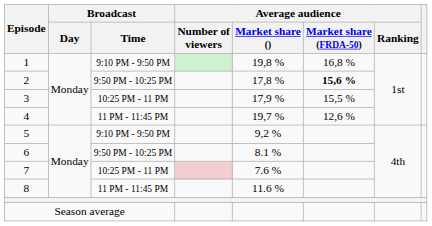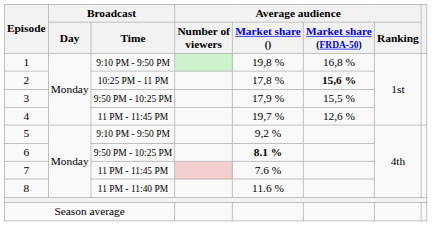2 | Broadcast / Time: 9:50 PM - 10:25 PM -> 10:25 PM - 11 PM
3 | Broadcast / Time: 10:25 PM - 11 PM -> 9:50 PM - 10:25 PM
6 | Average audience / Market share (): normal -> bold
7 | Broadcast / Time: 10:25 PM - 11 PM -> 11 PM - 11:45 PM
8 | Broadcast / Time: 11 PM - 11:45 PM -> 11 PM - 11:40 PM
